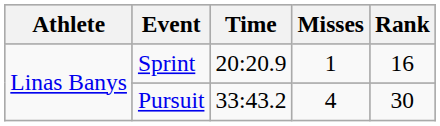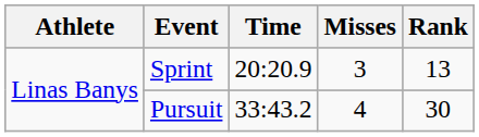Sprint | Misses: 1 -> 3
Sprint | Rank: 16 -> 13
